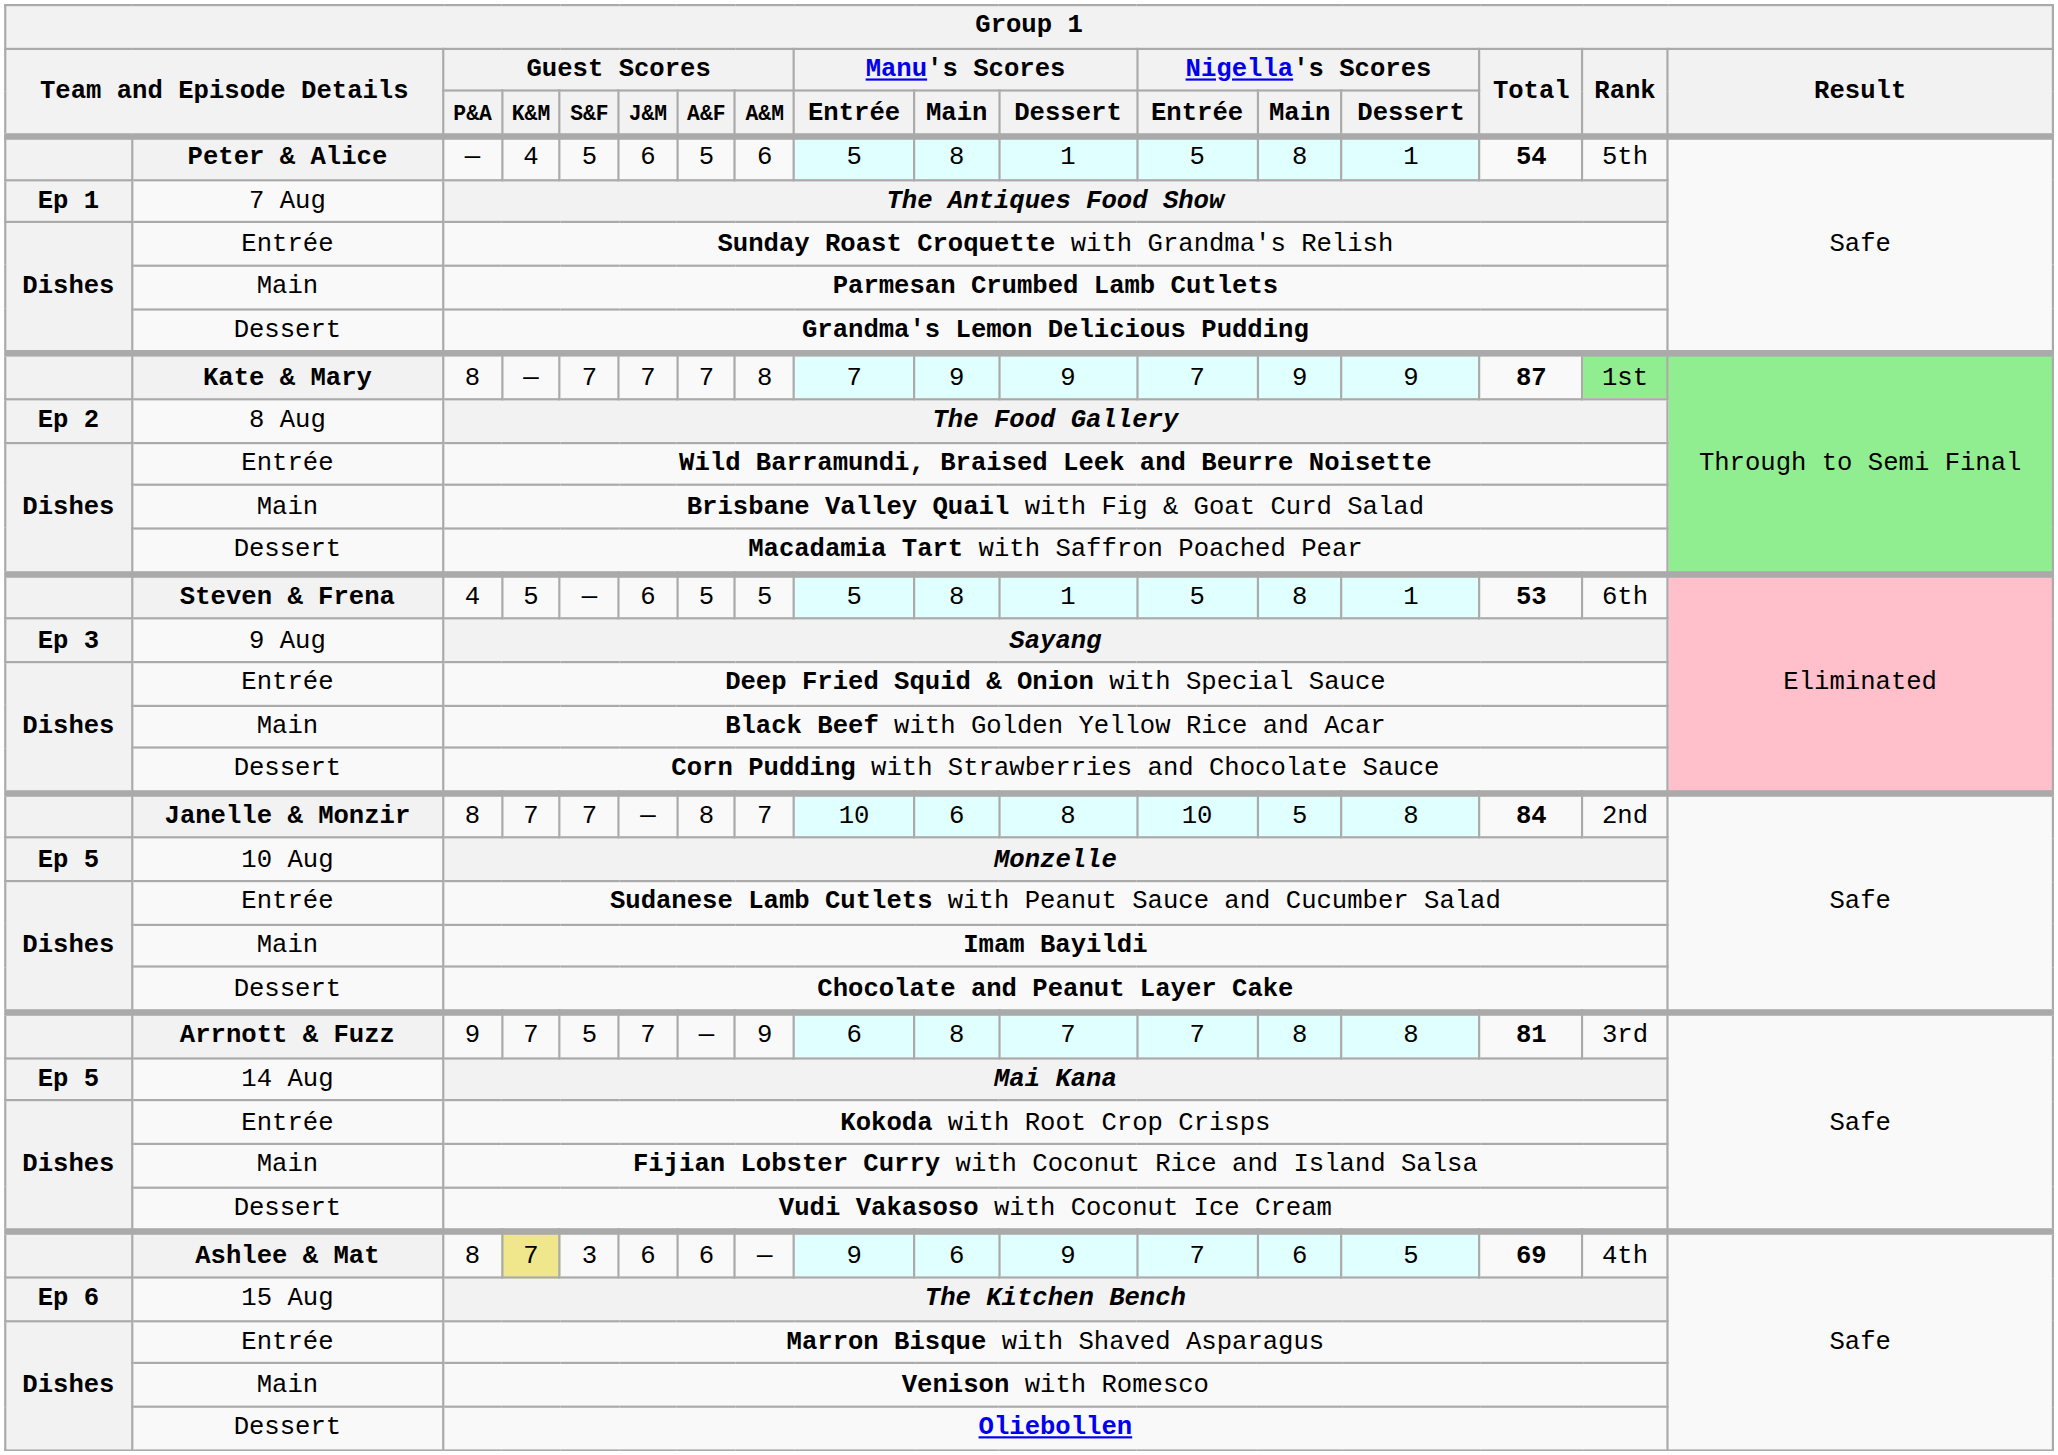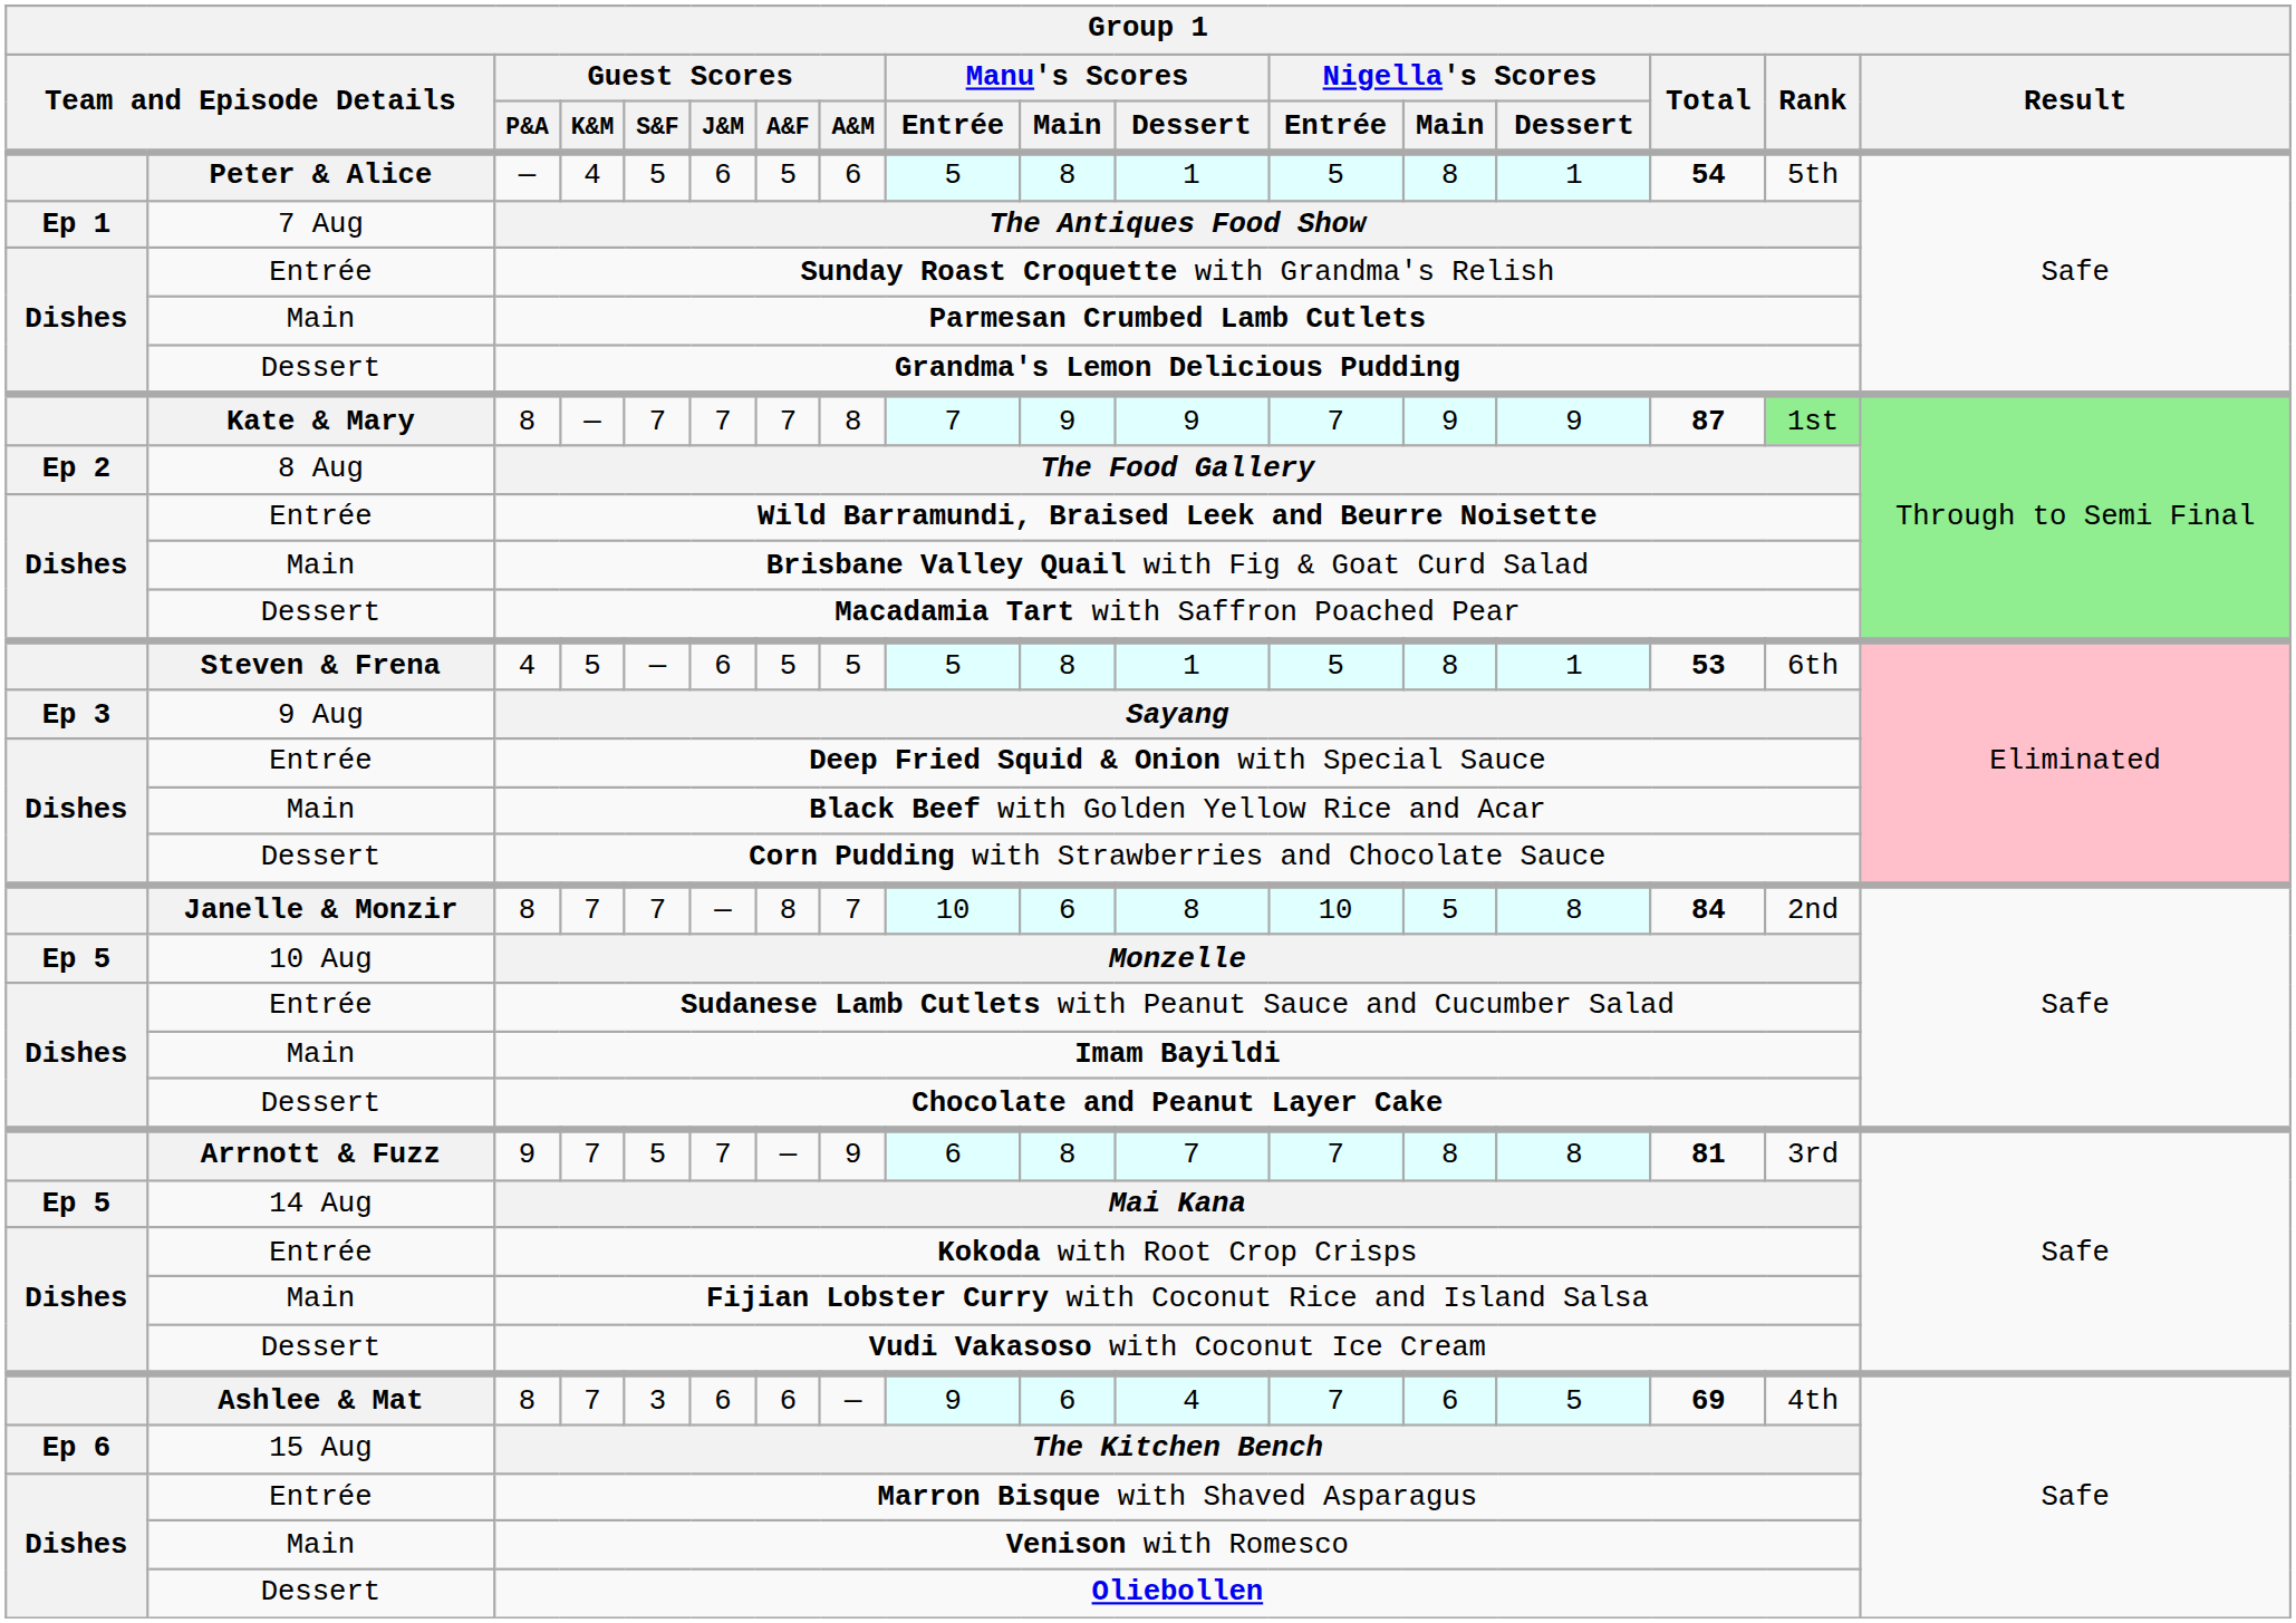Ashlee & Mat / 8 | Guest Scores / K&M: khaki background -> no background
Ashlee & Mat / 8 | Manu's Scores / Dessert: 9 -> 4
